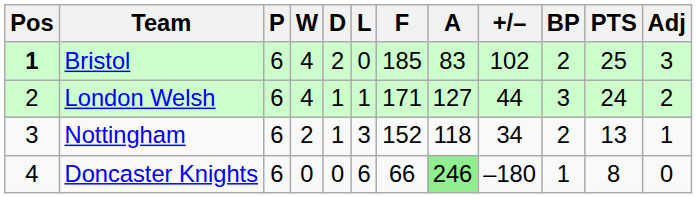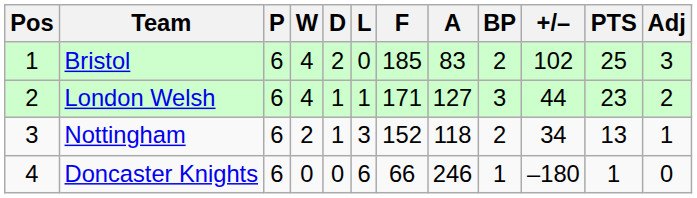columns swapped: +/– <-> BP
Bristol | Pos: bold -> normal
London Welsh | PTS: 24 -> 23
Doncaster Knights | A: lightgreen background -> no background
Doncaster Knights | PTS: 8 -> 1
